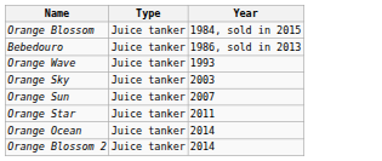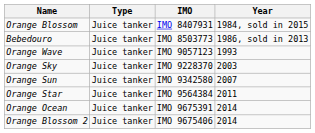+ column: IMO | IMO 8407931 | IMO 8503773 | IMO 9057123 | IMO 9228370 | IMO 9342580 | IMO 9564384 | IMO 9675391 | IMO 9675406
